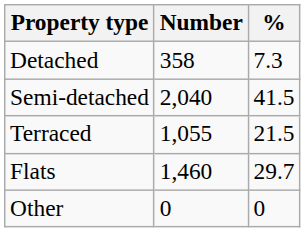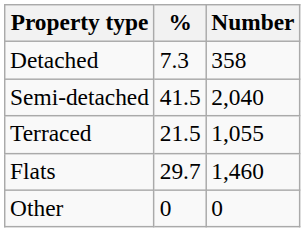columns swapped: Number <-> %
